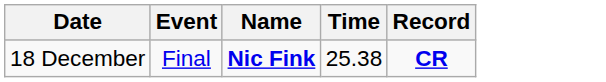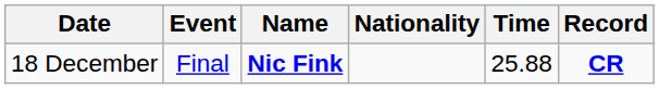+ column: Nationality
18 December | Time: 25.38 -> 25.88
